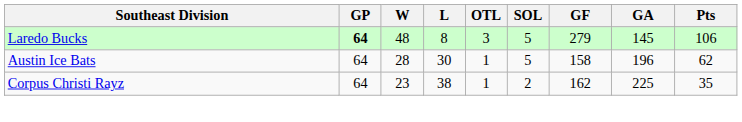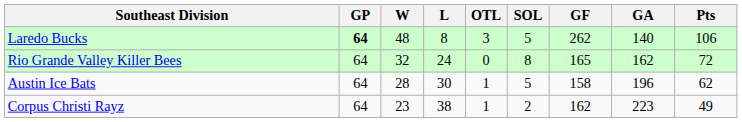Laredo Bucks | GF: 279 -> 262
Laredo Bucks | GA: 145 -> 140
+ row: Rio Grande Valley Killer Bees | 64 | 32 | 24 | 0 | 8 | 165 | 162 | 72
Corpus Christi Rayz | GA: 225 -> 223
Corpus Christi Rayz | Pts: 35 -> 49
